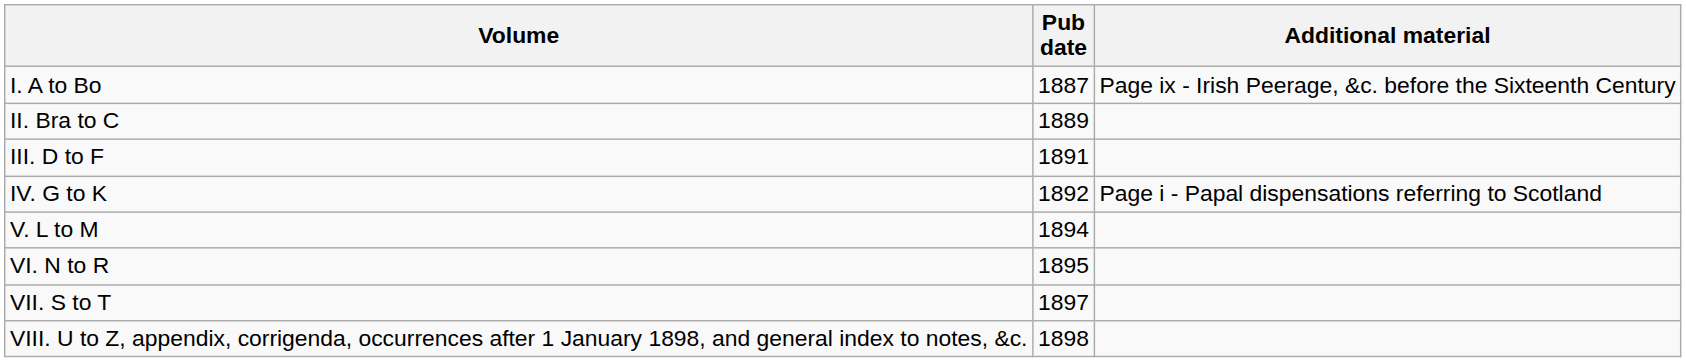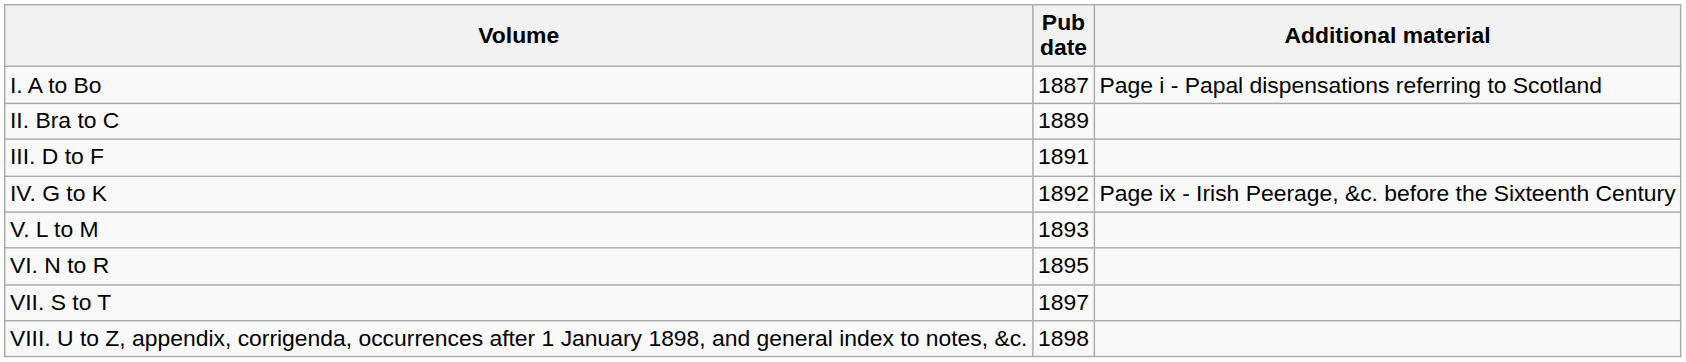I. A to Bo | Additional material: Page ix - Irish Peerage, &c. before the Sixteenth Century -> Page i - Papal dispensations referring to Scotland
IV. G to K | Additional material: Page i - Papal dispensations referring to Scotland -> Page ix - Irish Peerage, &c. before the Sixteenth Century
V. L to M | Pub date: 1894 -> 1893
